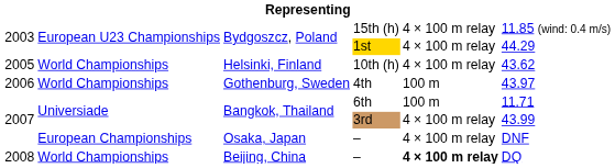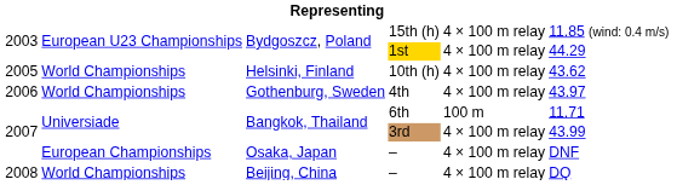4th | column 5: 100 m -> 4 × 100 m relay
Beijing, China / – | column 5: bold -> normal
